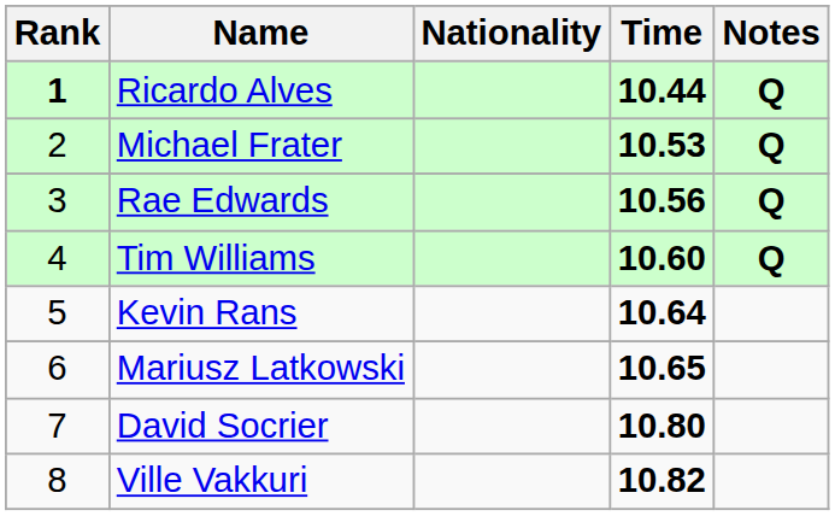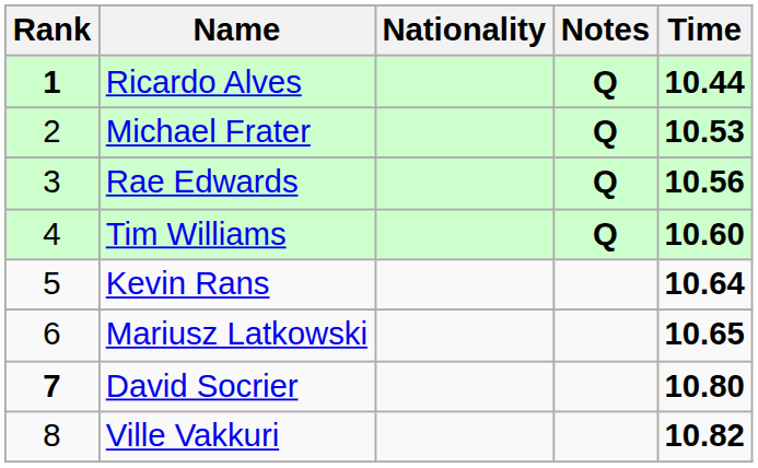columns swapped: Time <-> Notes
David Socrier | Rank: normal -> bold
